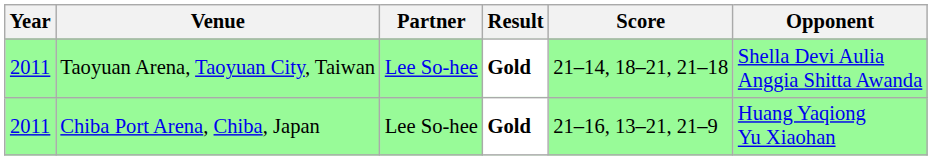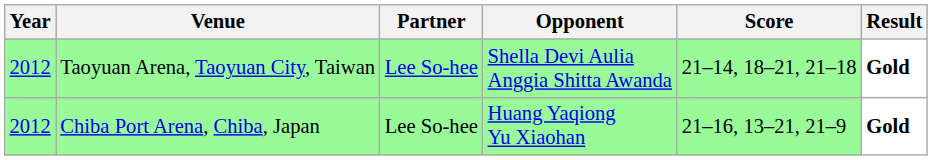columns swapped: Opponent <-> Result
Taoyuan Arena, Taoyuan City, Taiwan | Year: 2011 -> 2012
Chiba Port Arena, Chiba, Japan | Year: 2011 -> 2012
